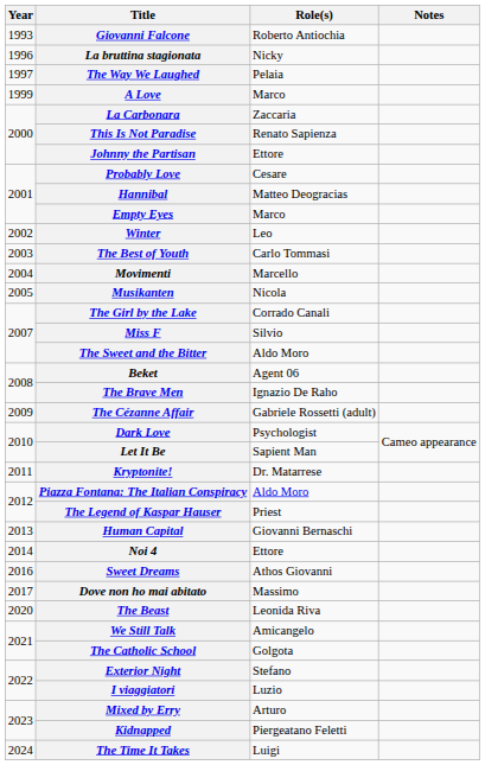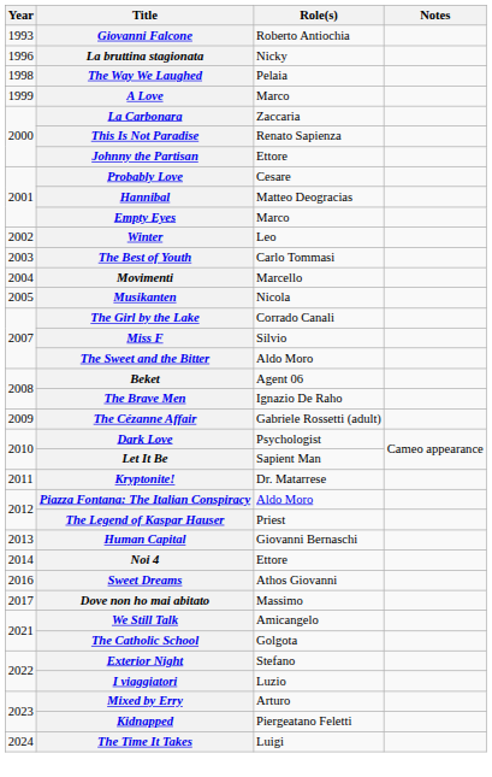The Way We Laughed | Year: 1997 -> 1998
- row: 2020 | The Beast | Leonida Riva
